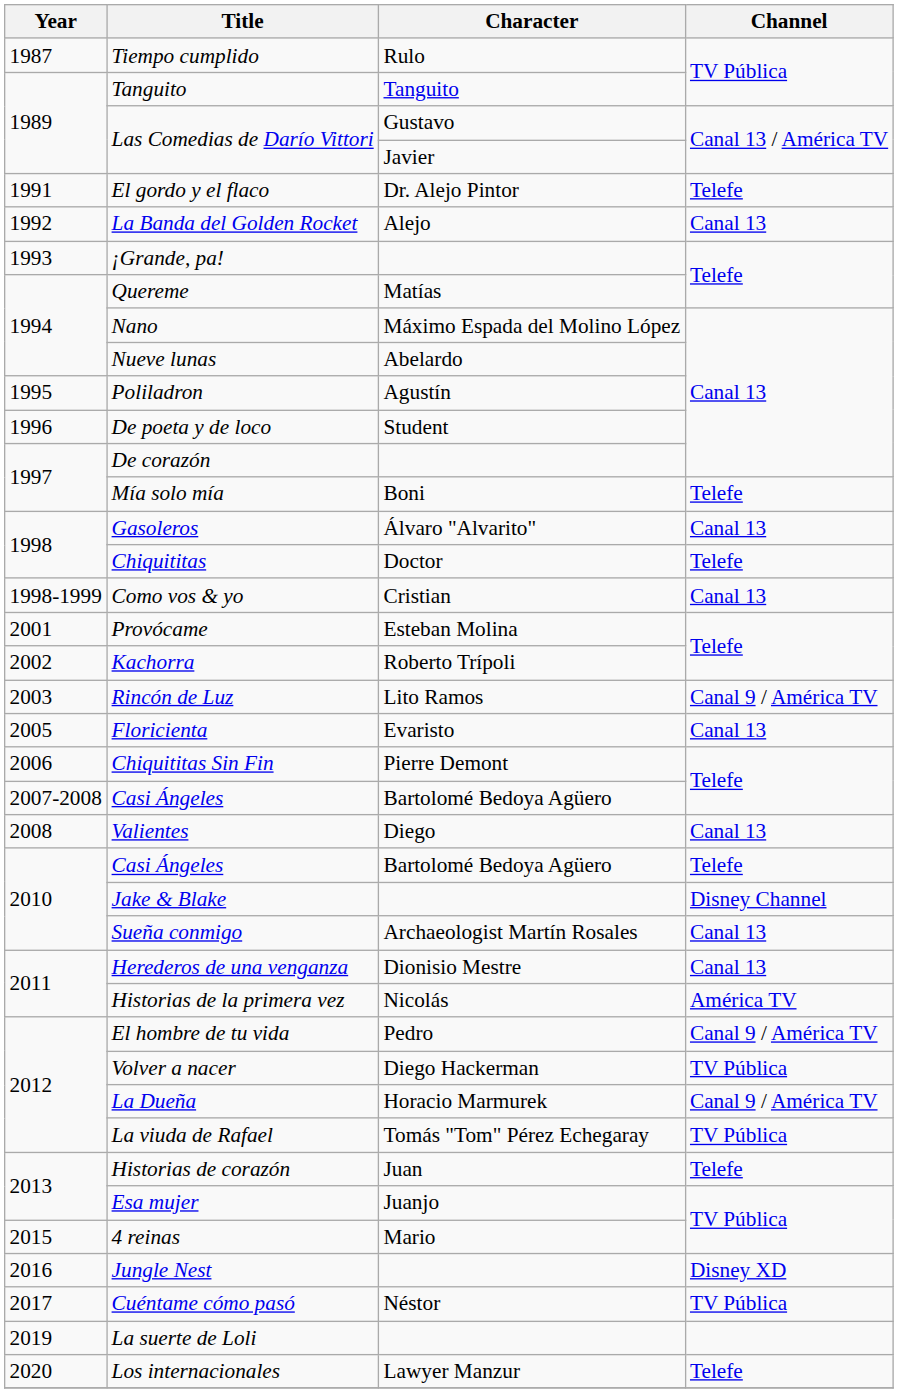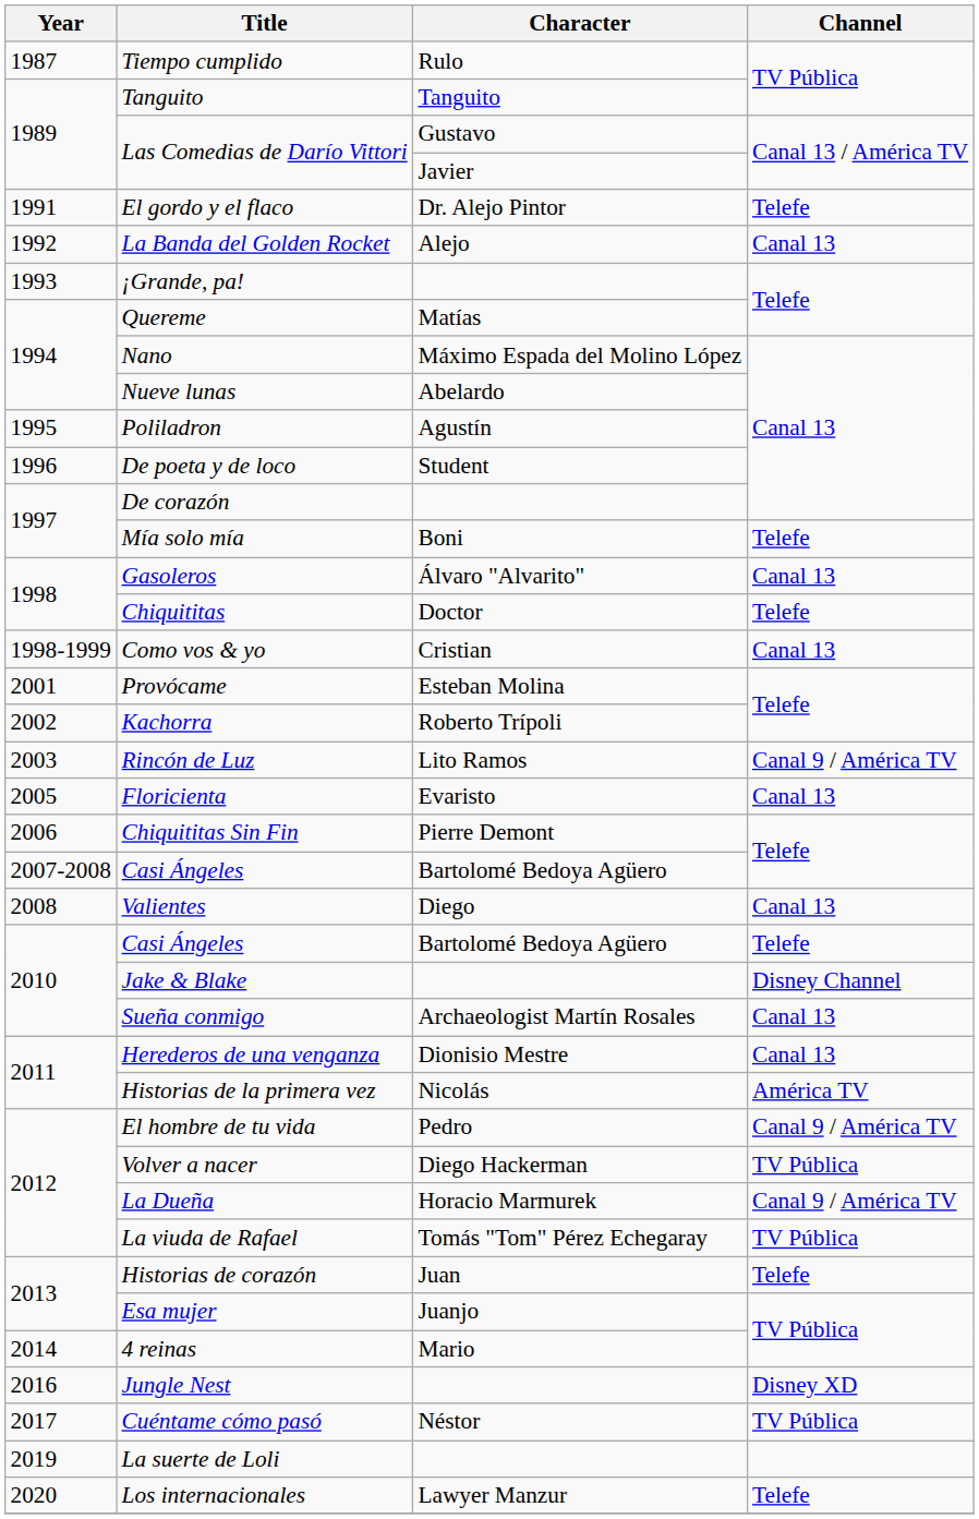4 reinas | Year: 2015 -> 2014
